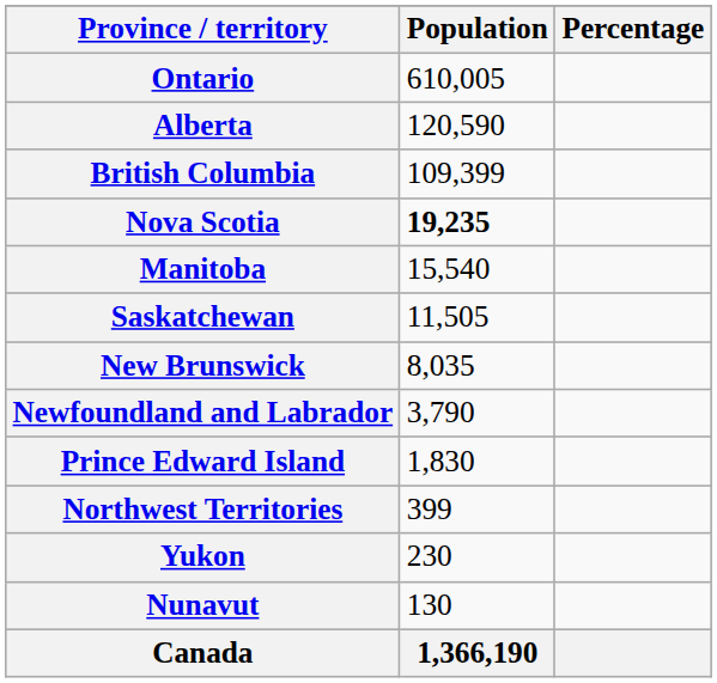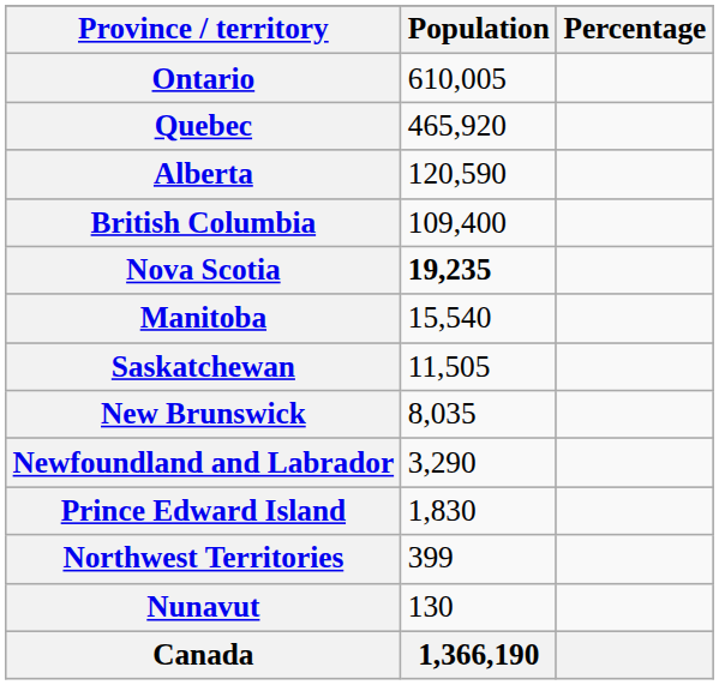+ row: Quebec | 465,920
British Columbia | Population: 109,399 -> 109,400
Newfoundland and Labrador | Population: 3,790 -> 3,290
- row: Yukon | 230
